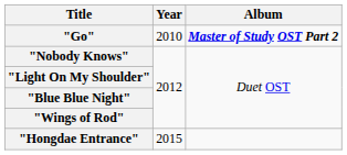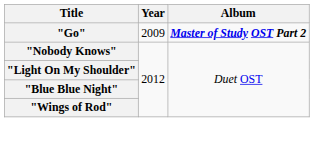"Go" | Year: 2010 -> 2009
- row: "Hongdae Entrance" | 2015
